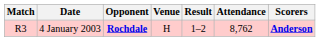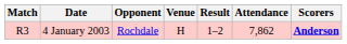4 January 2003 | Opponent: bold -> normal
4 January 2003 | Attendance: 8,762 -> 7,862
